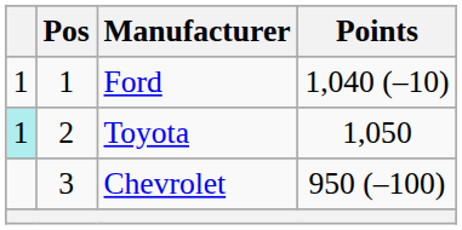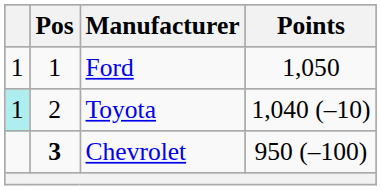Ford | Points: 1,040 (–10) -> 1,050
Toyota | Points: 1,050 -> 1,040 (–10)
Chevrolet | Pos: normal -> bold
